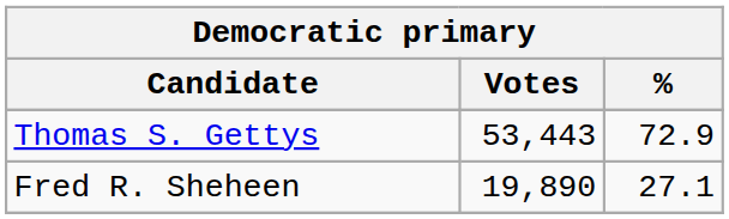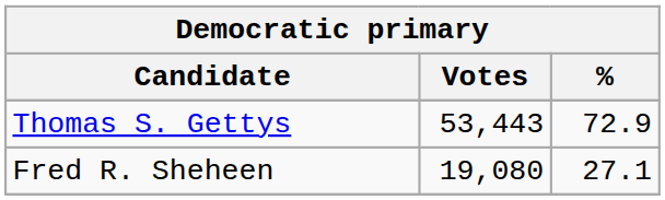Fred R. Sheheen | Votes: 19,890 -> 19,080
